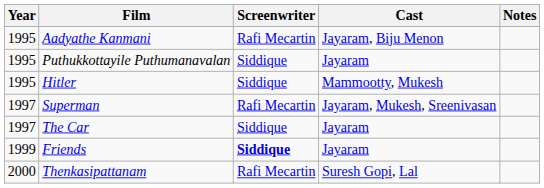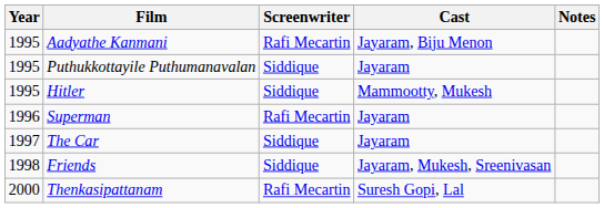Superman | Year: 1997 -> 1996
Superman | Cast: Jayaram, Mukesh, Sreenivasan -> Jayaram
Friends | Year: 1999 -> 1998
Friends | Screenwriter: bold -> normal
Friends | Cast: Jayaram -> Jayaram, Mukesh, Sreenivasan
